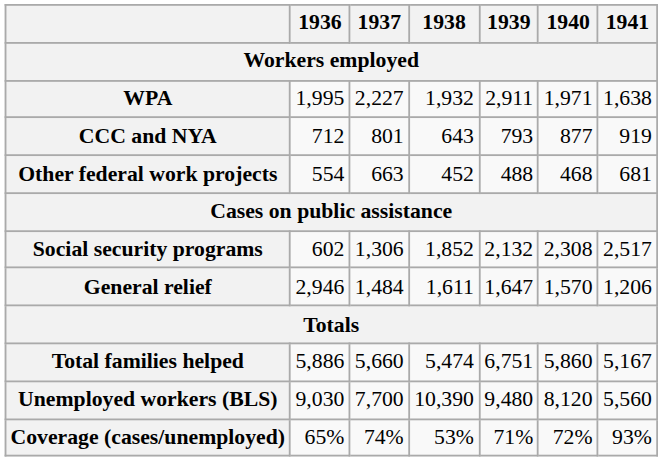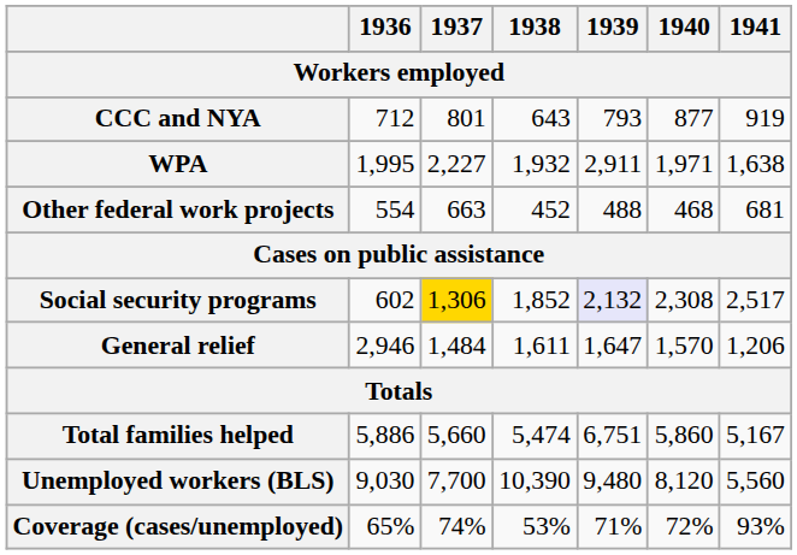rows swapped: WPA <-> CCC and NYA
Social security programs | 1937: no background -> gold background
Social security programs | 1939: no background -> lavender background
